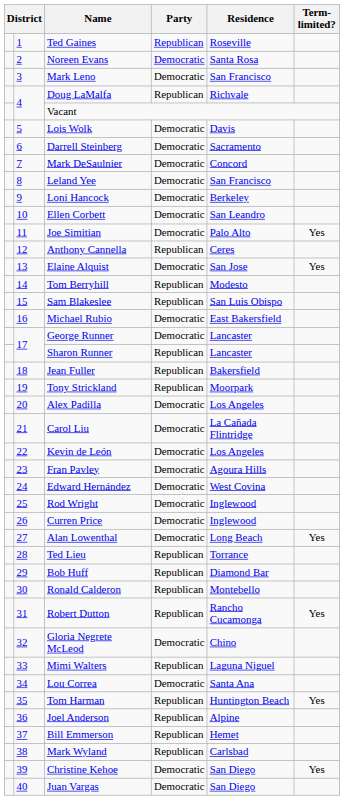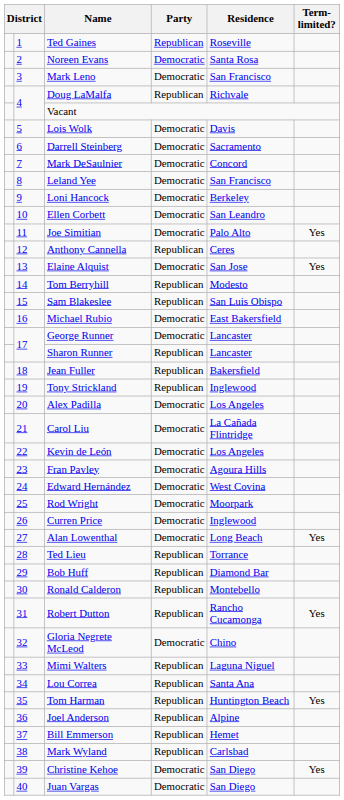Tony Strickland | Residence: Moorpark -> Inglewood
Rod Wright | Residence: Inglewood -> Moorpark
Lou Correa | Party: Democratic -> Republican
